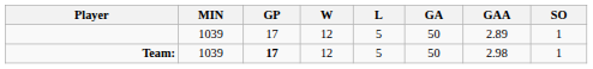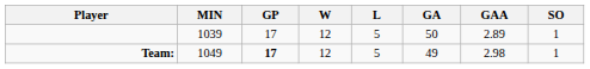Team: | MIN: 1039 -> 1049
Team: | GA: 50 -> 49
